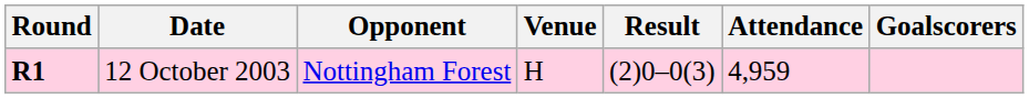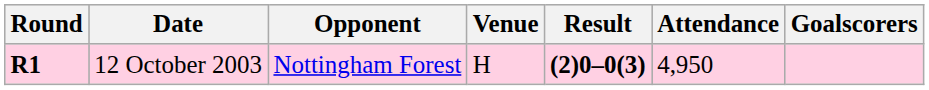12 October 2003 | Result: normal -> bold
12 October 2003 | Attendance: 4,959 -> 4,950
